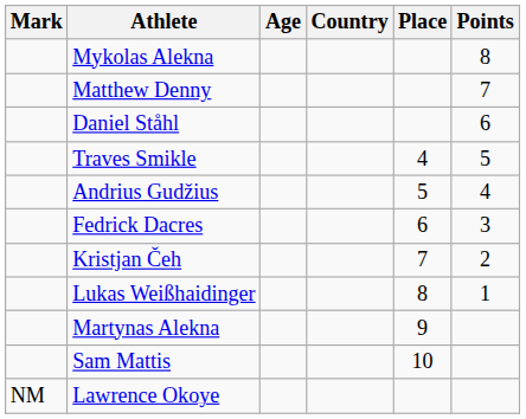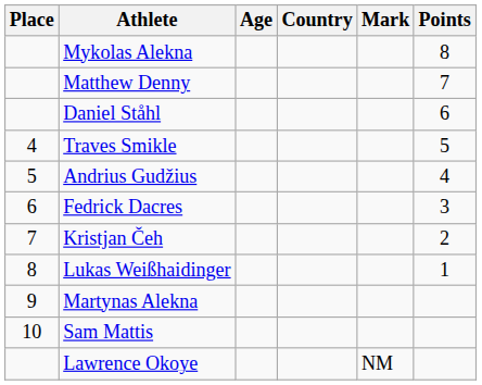columns swapped: Place <-> Mark
